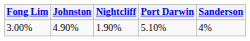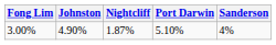3.00% | Nightcliff: 1.90% -> 1.87%
